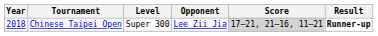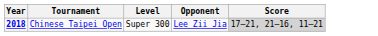- column: Result | Runner-up
Chinese Taipei Open | Year: normal -> bold
